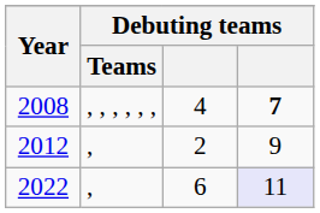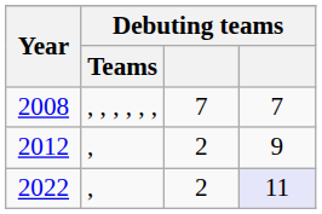2008 | column 3: 4 -> 7
2008 | column 4: bold -> normal
2022 | column 3: 6 -> 2
